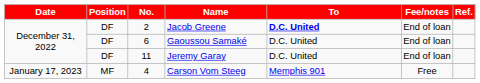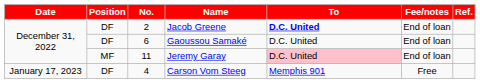Jeremy Garay | Position: DF -> MF
Jeremy Garay | To: no background -> pink background
Carson Vom Steeg | Position: MF -> DF
